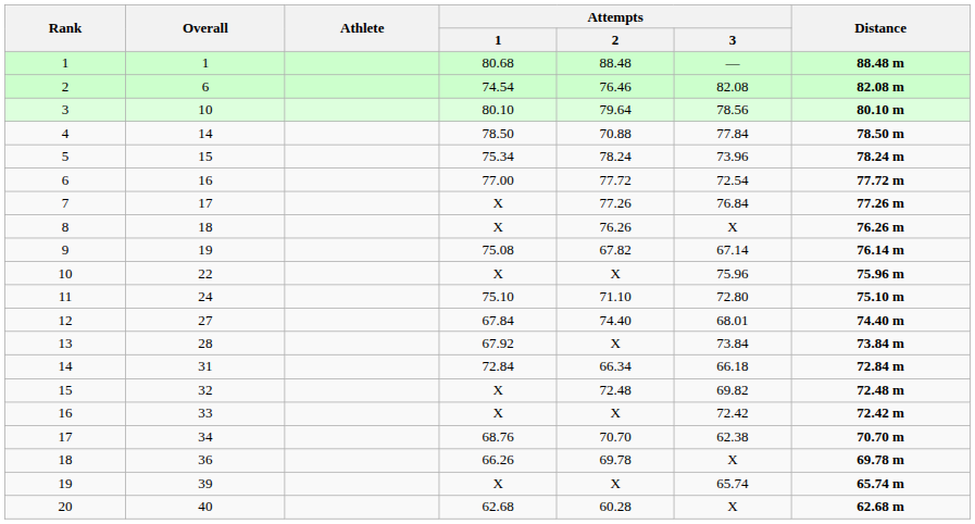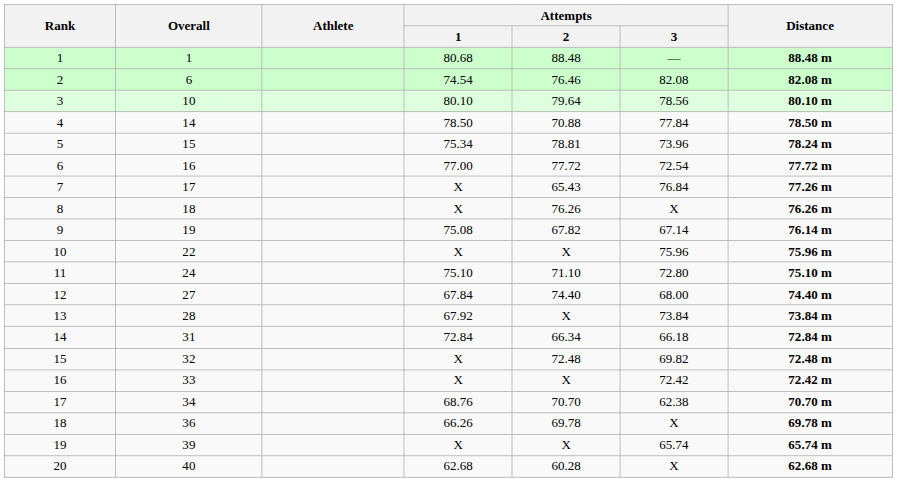5 | Attempts / 2: 78.24 -> 78.81
7 | Attempts / 2: 77.26 -> 65.43
12 | Attempts / 3: 68.01 -> 68.00
